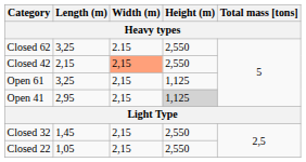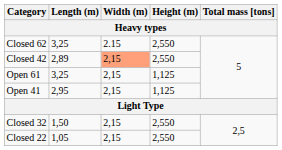Closed 42 | Length (m): 2,15 -> 2,89
Open 41 | Height (m): lightgrey background -> no background
Closed 32 | Length (m): 1,45 -> 1,50
